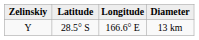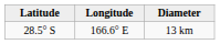- column: Zelinskiy | Y
